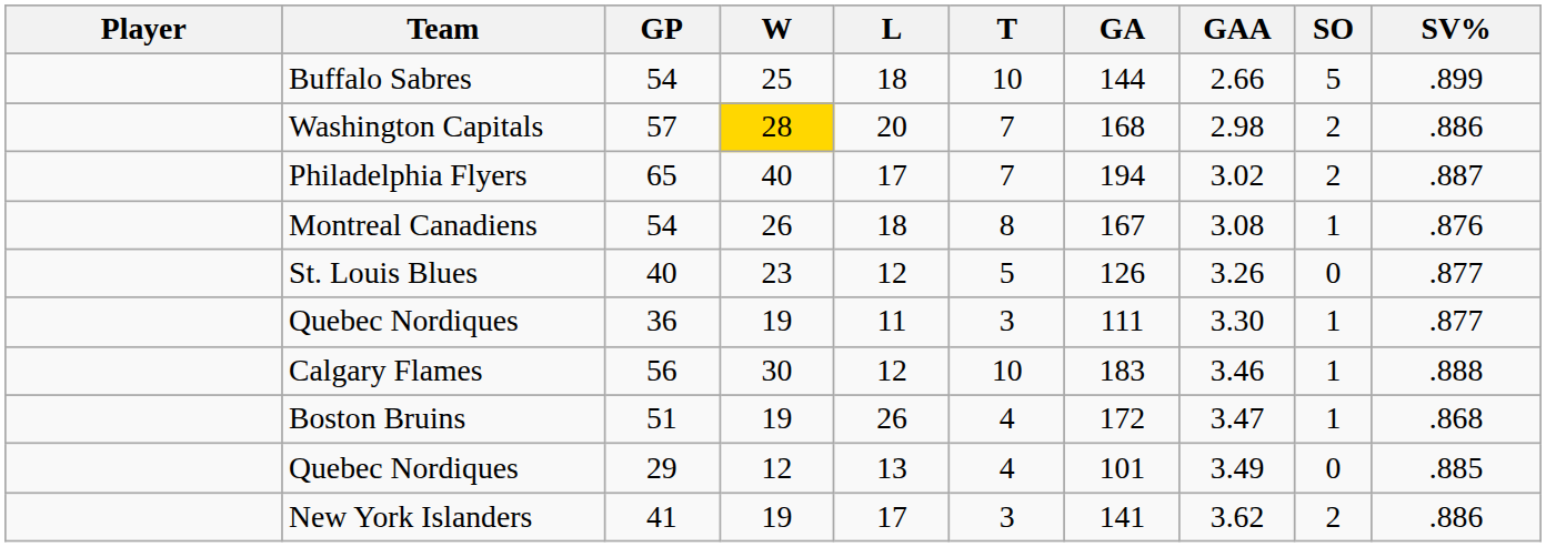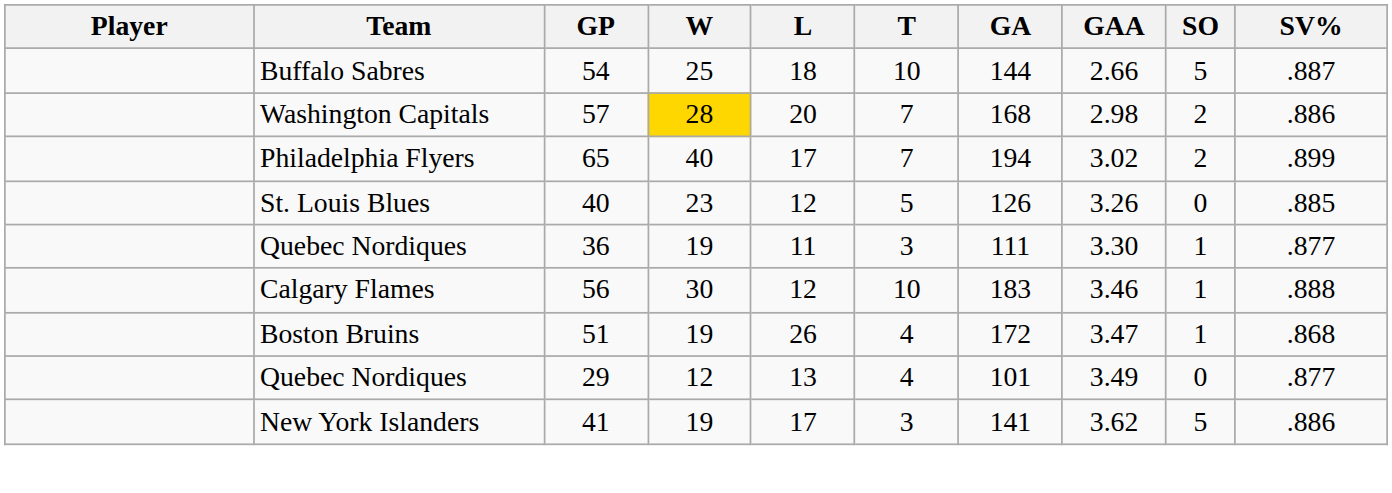Buffalo Sabres | SV%: .899 -> .887
Philadelphia Flyers | SV%: .887 -> .899
- row: Montreal Canadiens | 54 | 26 | 18 | 8 | 167 | 3.08 | 1 | .876
St. Louis Blues | SV%: .877 -> .885
Quebec Nordiques / 29 | SV%: .885 -> .877
New York Islanders | SO: 2 -> 5
